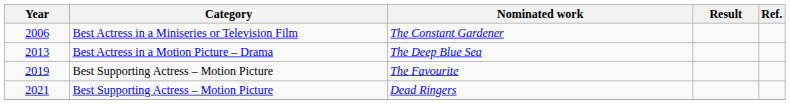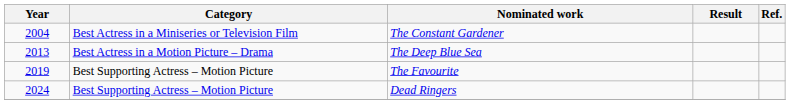The Constant Gardener | Year: 2006 -> 2004
Dead Ringers | Year: 2021 -> 2024
